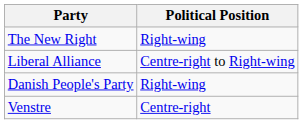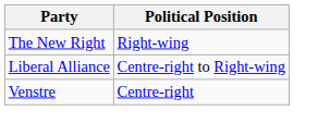- row: Danish People's Party | Right-wing
